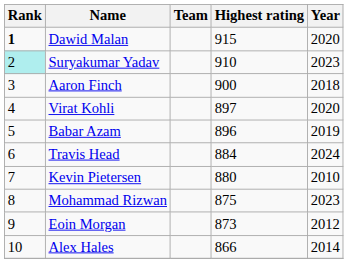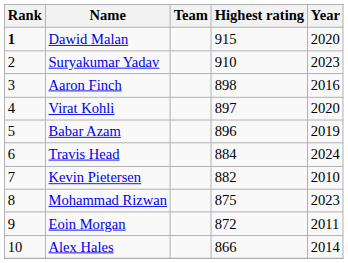Suryakumar Yadav | Rank: paleturquoise background -> no background
Aaron Finch | Highest rating: 900 -> 898
Aaron Finch | Year: 2018 -> 2016
Kevin Pietersen | Highest rating: 880 -> 882
Eoin Morgan | Highest rating: 873 -> 872
Eoin Morgan | Year: 2012 -> 2011
